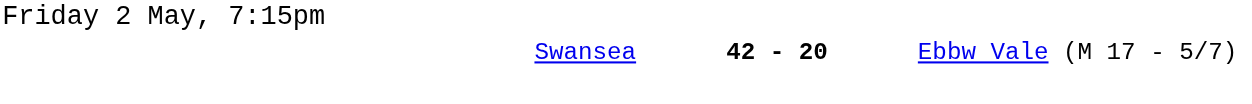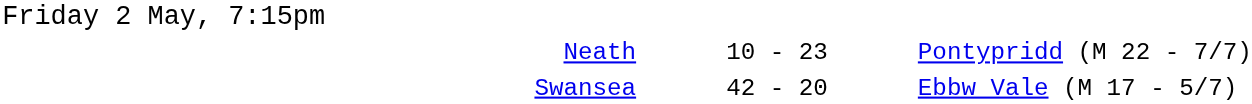+ row: Neath | 10 - 23 | Pontypridd (M 22 - 7/7)
Swansea | column 2: bold -> normal
